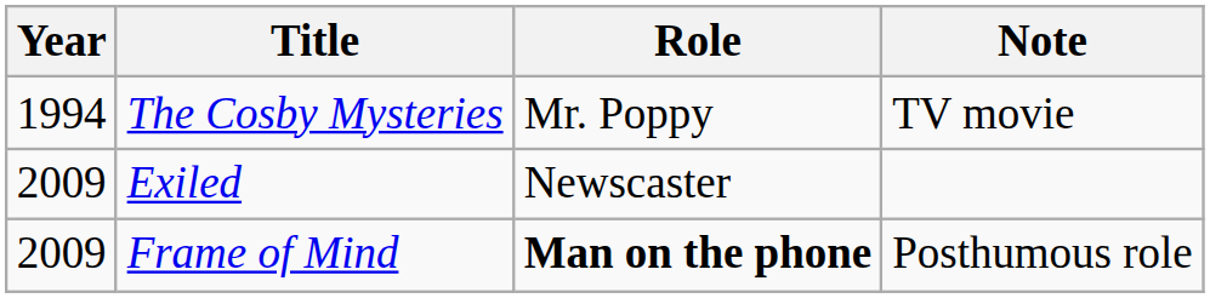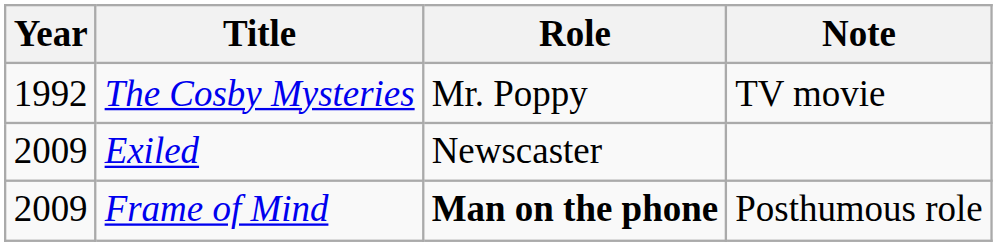The Cosby Mysteries | Year: 1994 -> 1992
